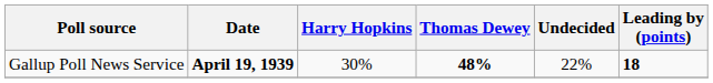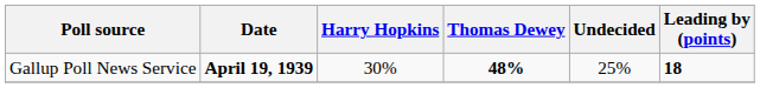Gallup Poll News Service | Undecided: 22% -> 25%
